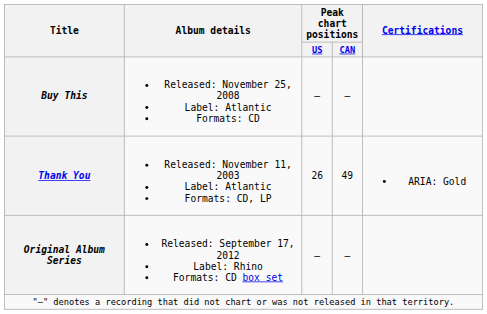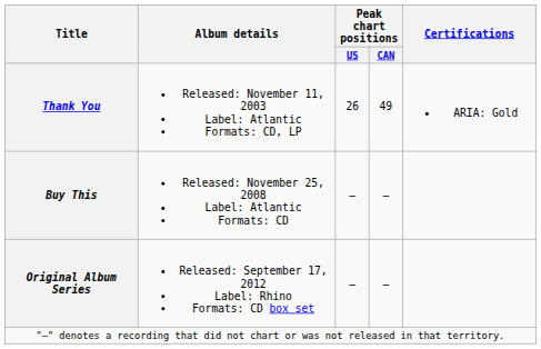rows swapped: Thank You <-> Buy This
